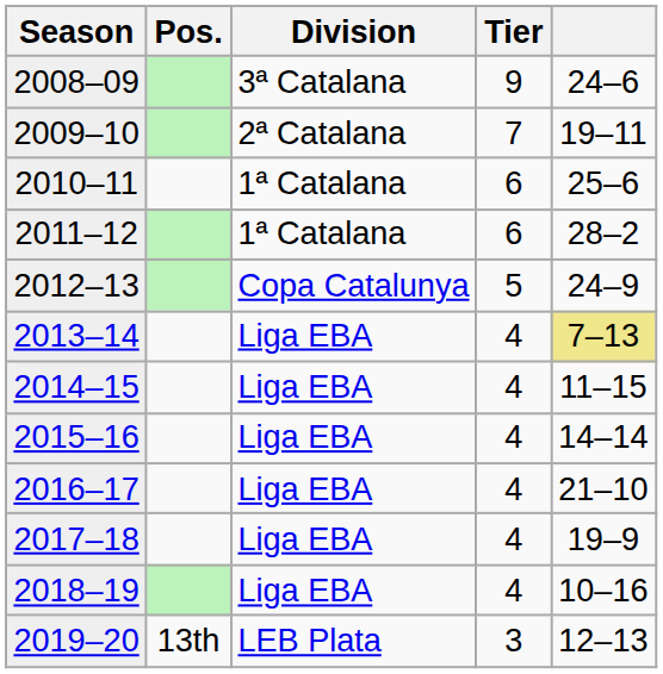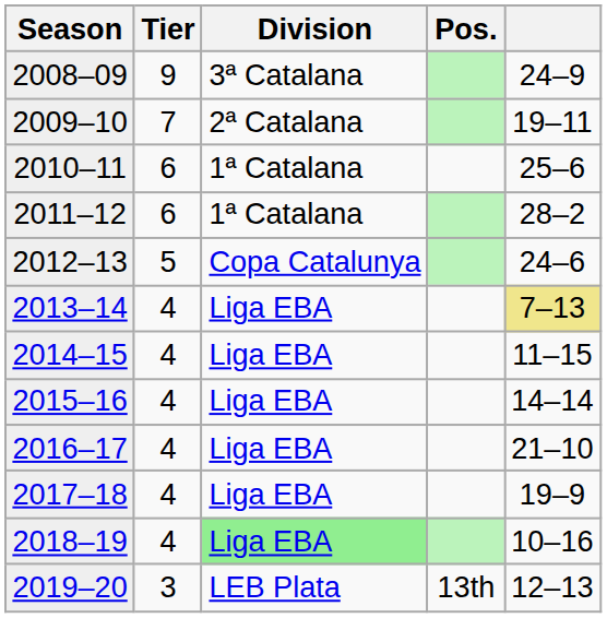columns swapped: Tier <-> Pos.
2008–09 | column 5: 24–6 -> 24–9
2012–13 | column 5: 24–9 -> 24–6
2018–19 | Division: no background -> lightgreen background
